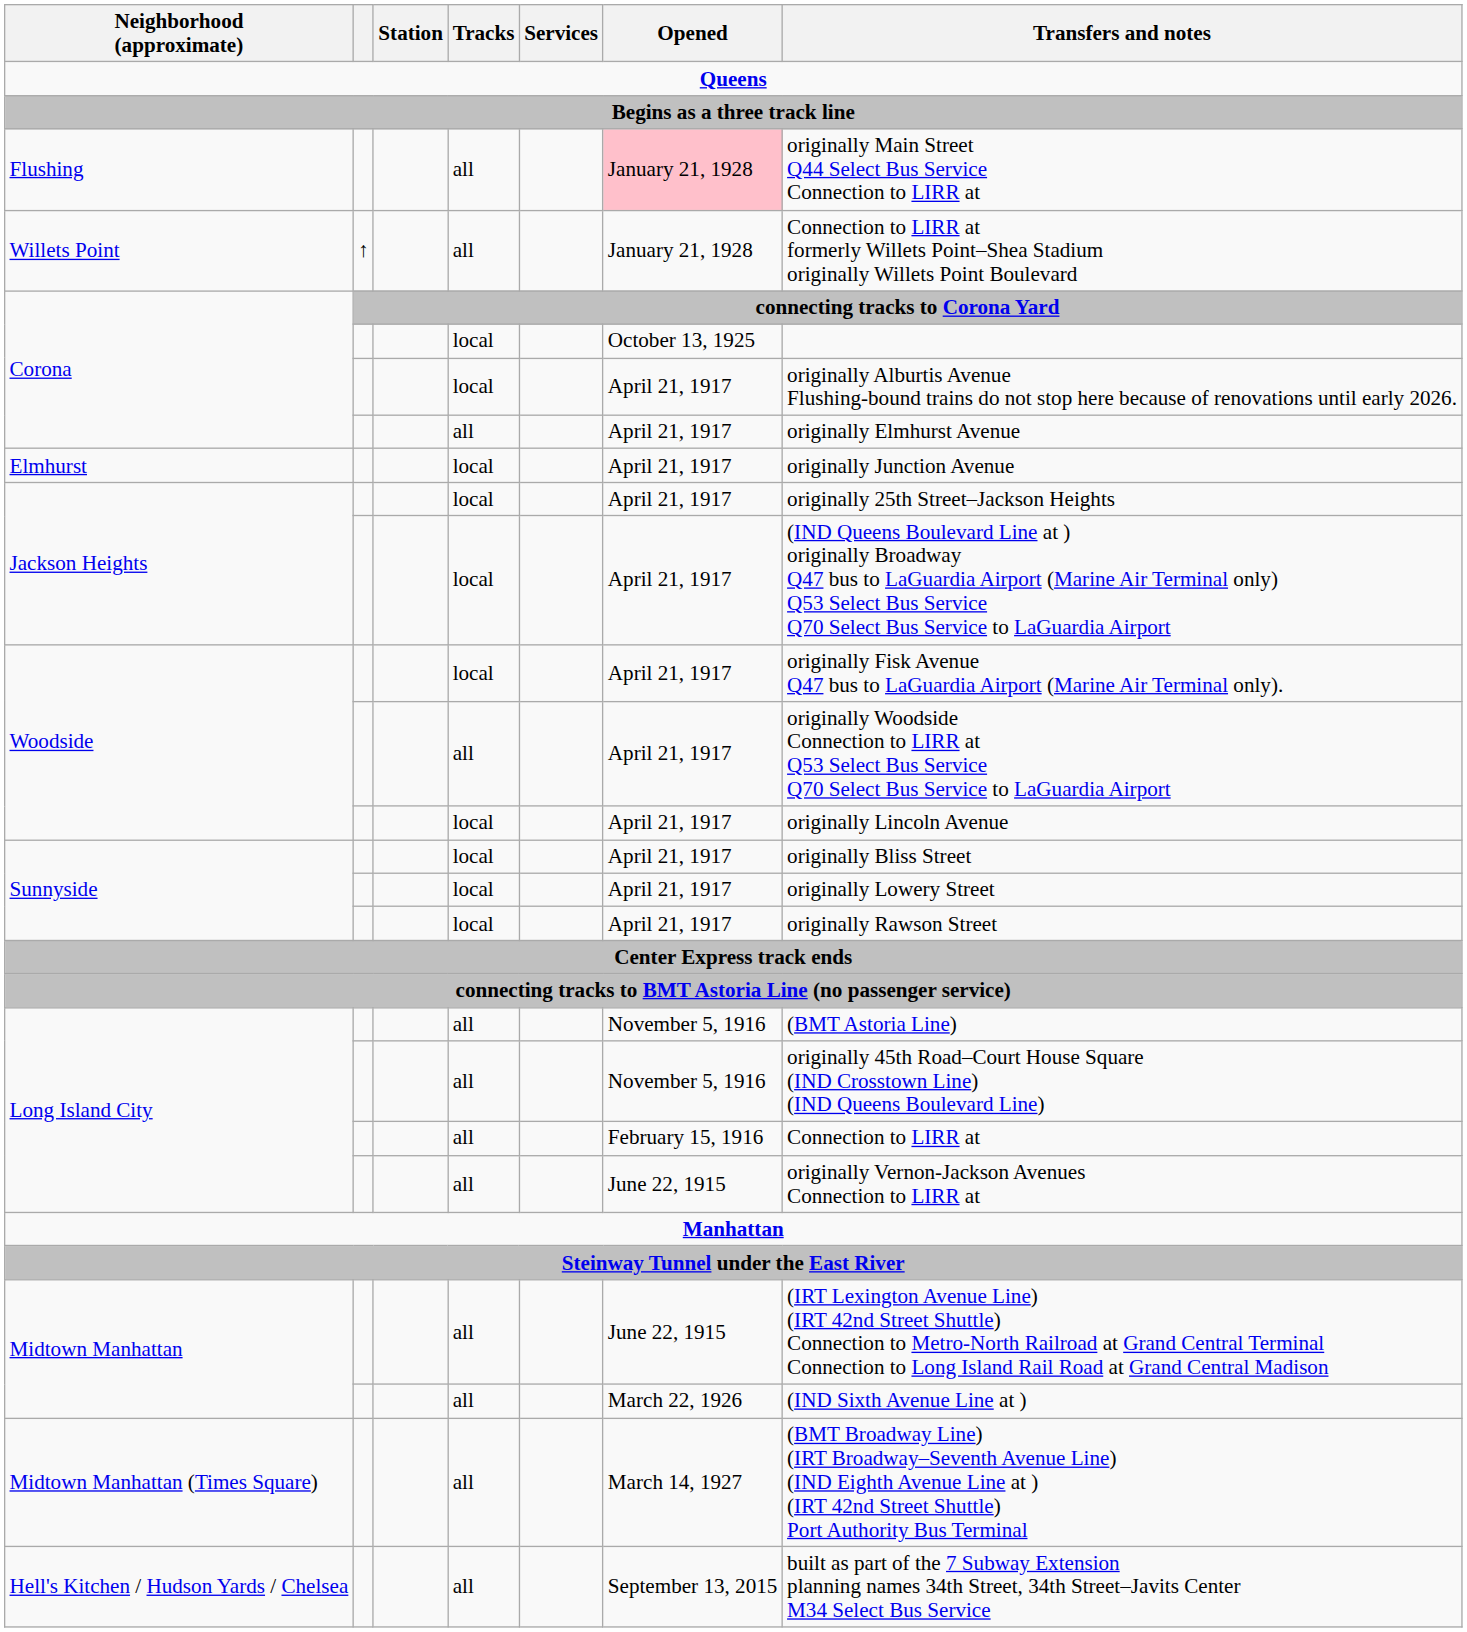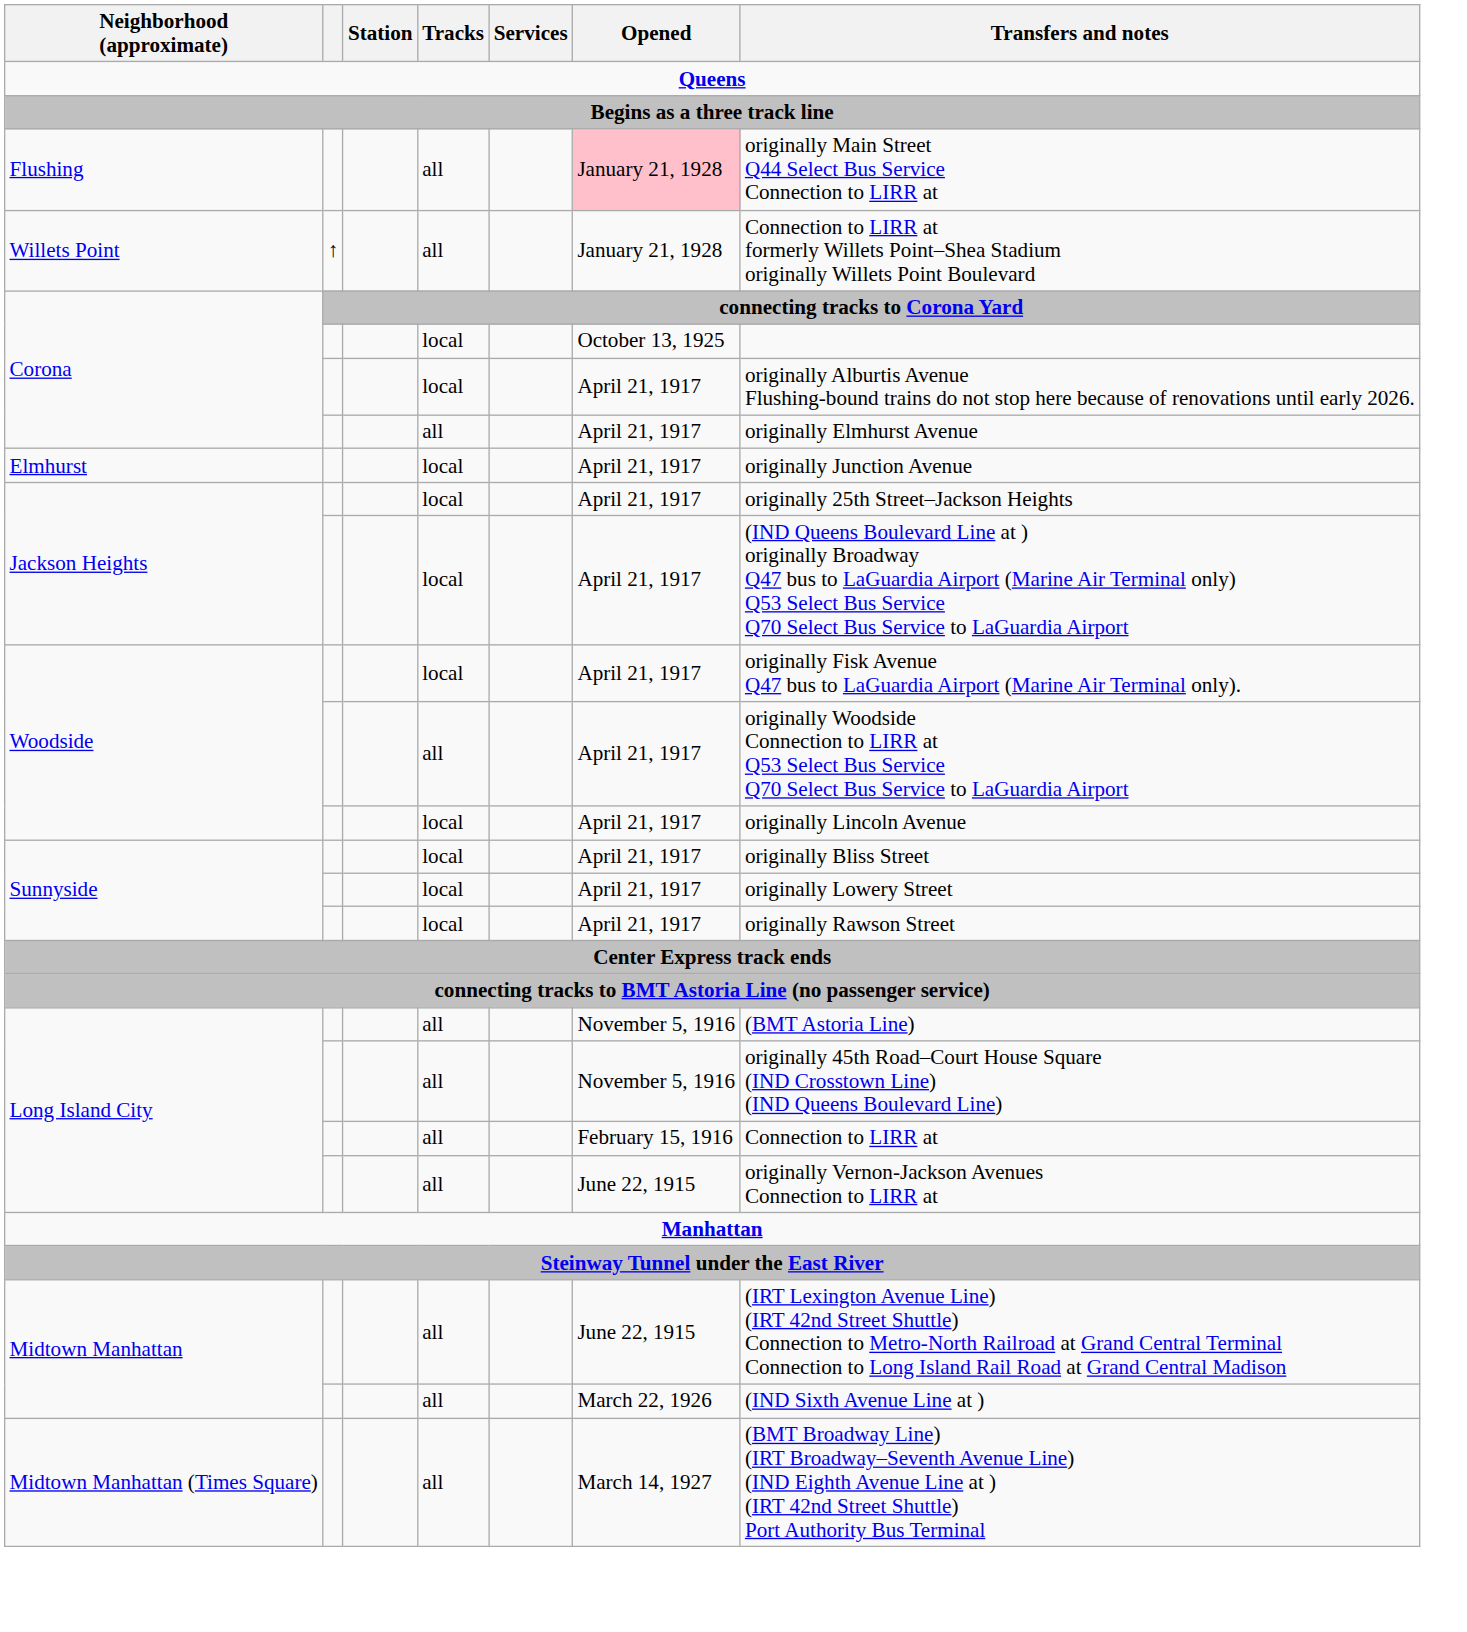- row: Hell's Kitchen / Hudson Yards / Chelsea | all | September 13, 2015 | built as part of the 7 Subway Extension planning names 34th Street, 34th Street–Javits Center M34 Select Bus Service
